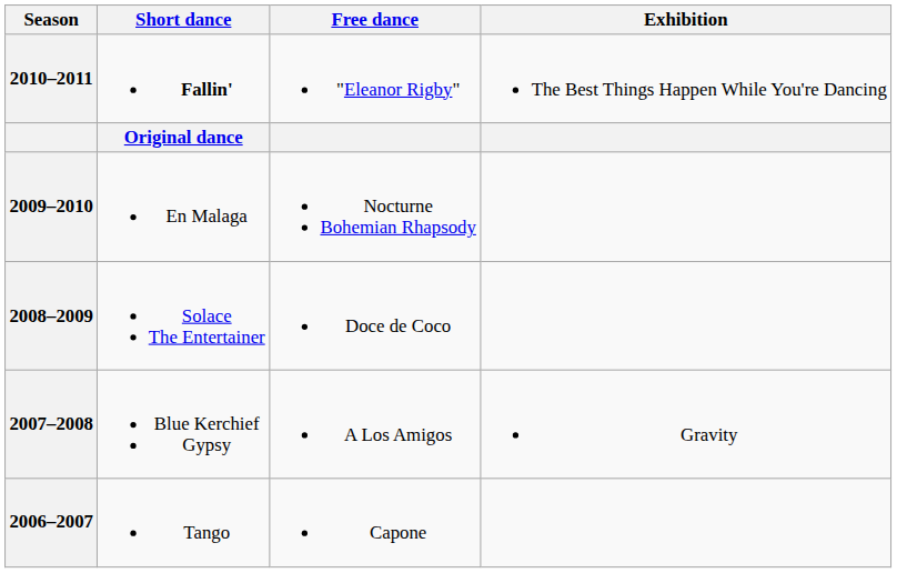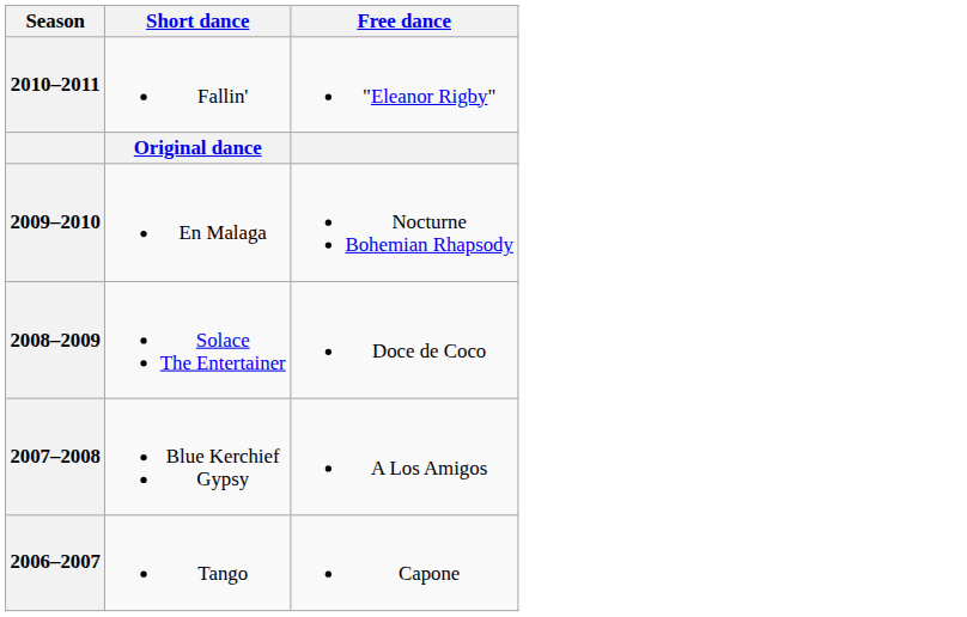- column: Exhibition | The Best Things Happen While You're Dancing | Gravity
2010–2011 | Short dance: bold -> normal
